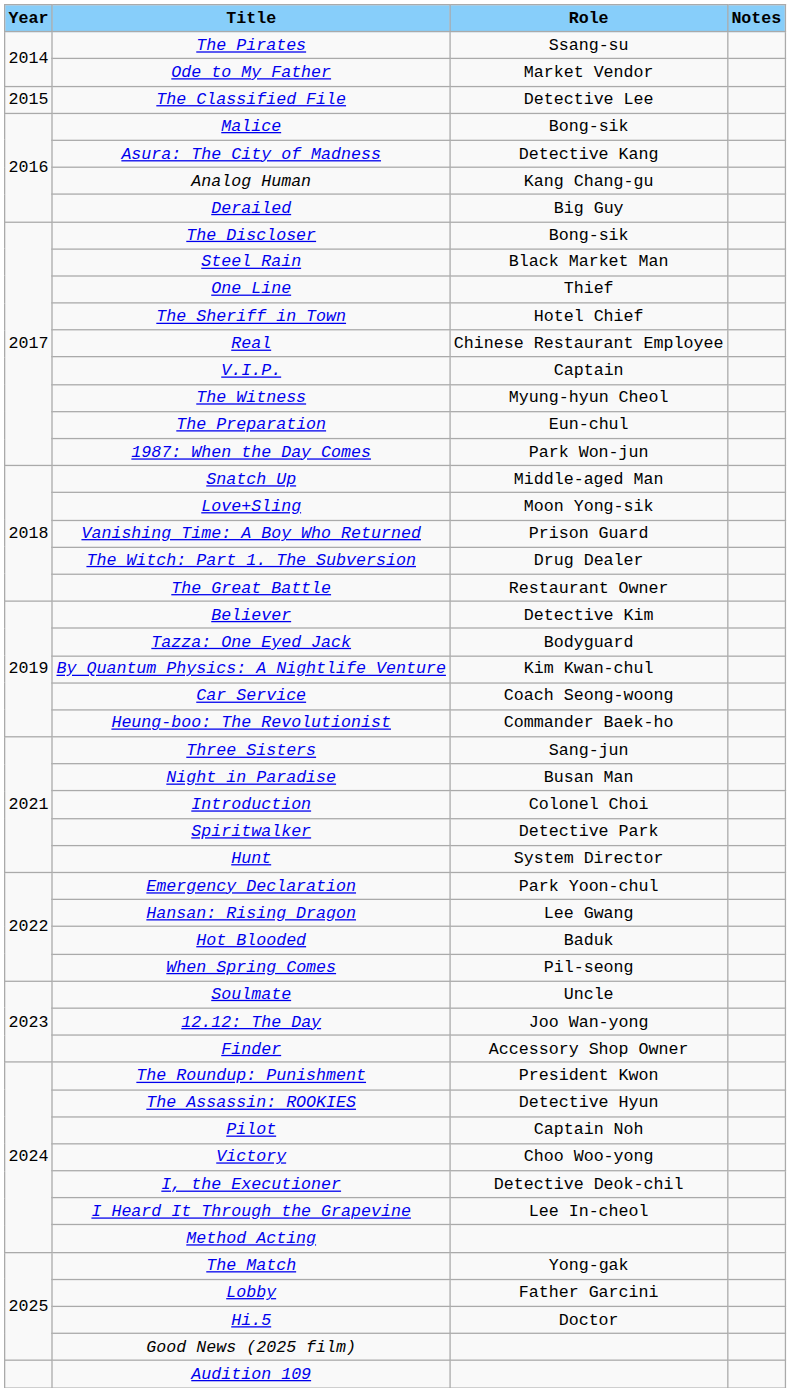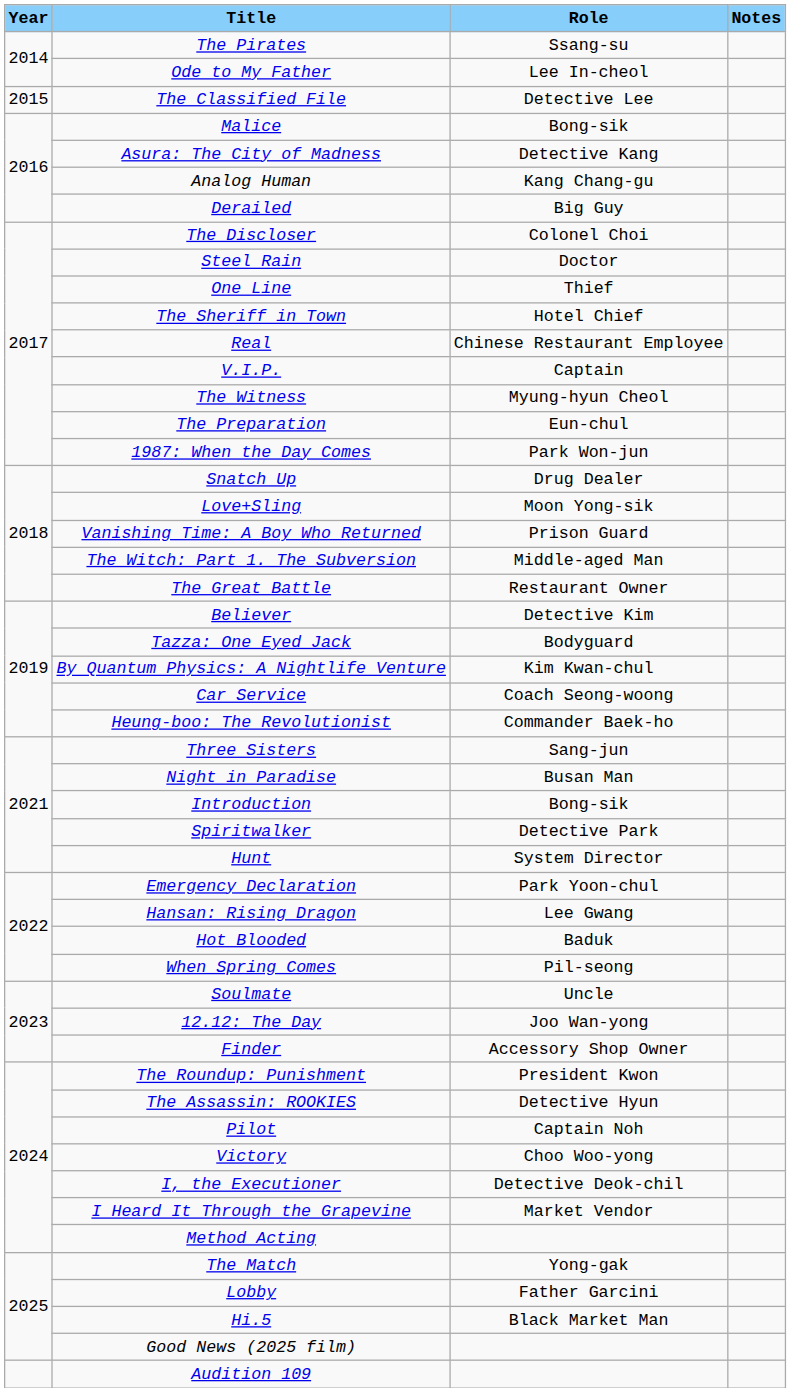Ode to My Father | column 3: Market Vendor -> Lee In-cheol
The Discloser | column 3: Bong-sik -> Colonel Choi
Steel Rain | column 3: Black Market Man -> Doctor
Snatch Up | column 3: Middle-aged Man -> Drug Dealer
The Witch: Part 1. The Subversion | column 3: Drug Dealer -> Middle-aged Man
Introduction | column 3: Colonel Choi -> Bong-sik
I Heard It Through the Grapevine | column 3: Lee In-cheol -> Market Vendor
Hi.5 | column 3: Doctor -> Black Market Man
